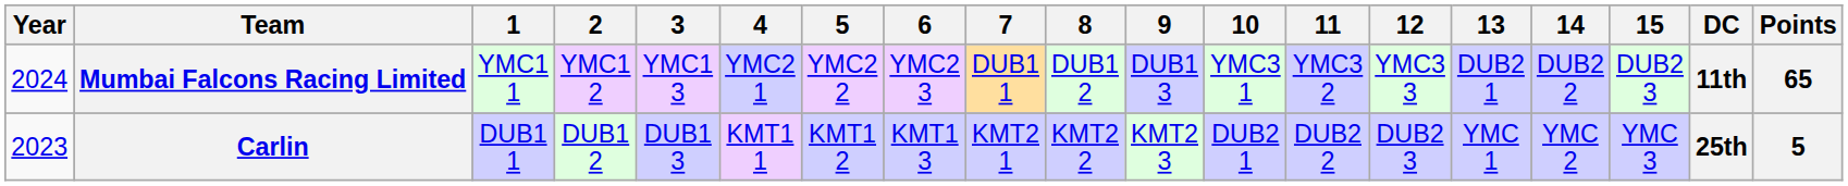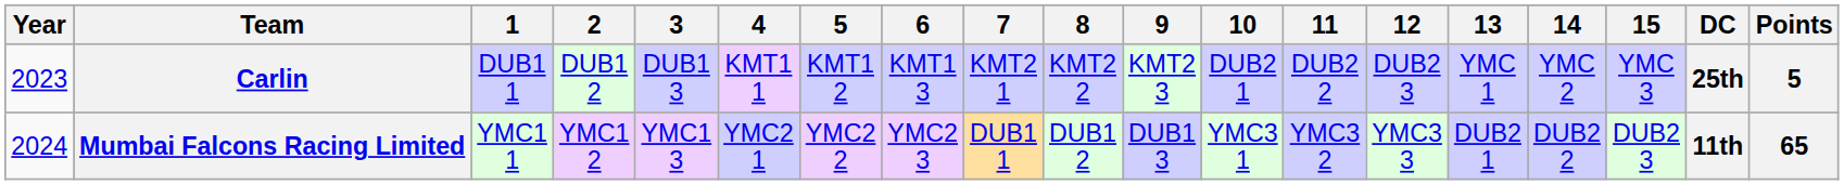rows swapped: Carlin <-> Mumbai Falcons Racing Limited
